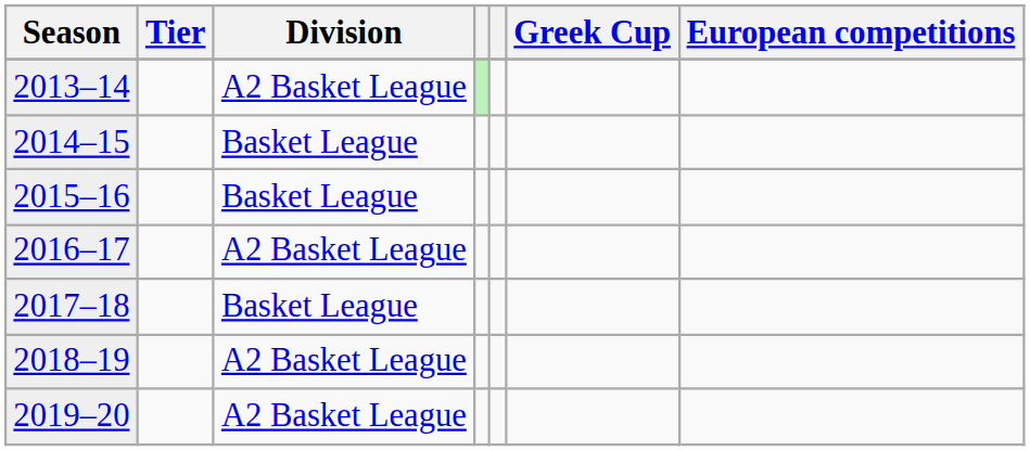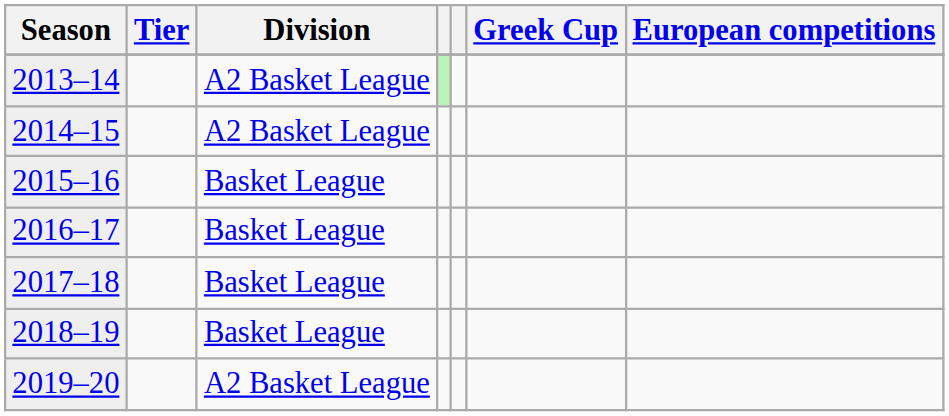2014–15 | Division: Basket League -> A2 Basket League
2016–17 | Division: A2 Basket League -> Basket League
2018–19 | Division: A2 Basket League -> Basket League
